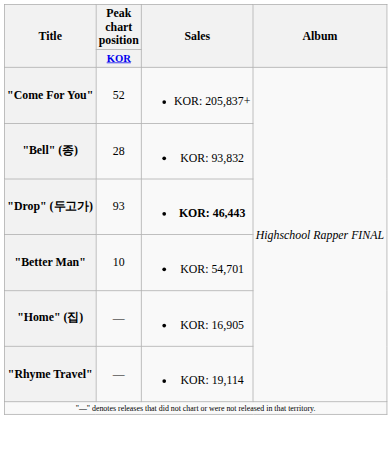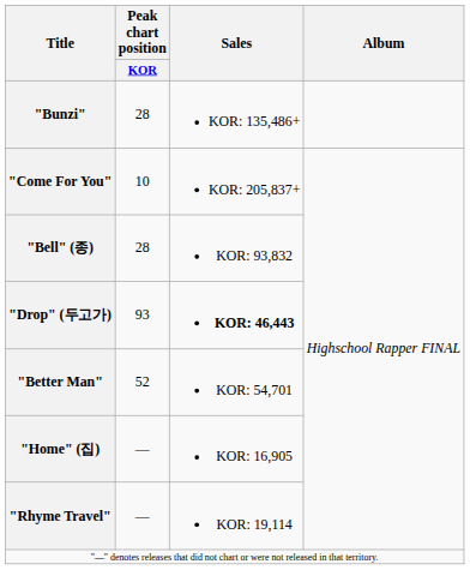+ row: "Bunzi" | 28 | KOR: 135,486+
"Come For You" | Peak chart position / KOR: 52 -> 10
"Better Man" | Peak chart position / KOR: 10 -> 52
